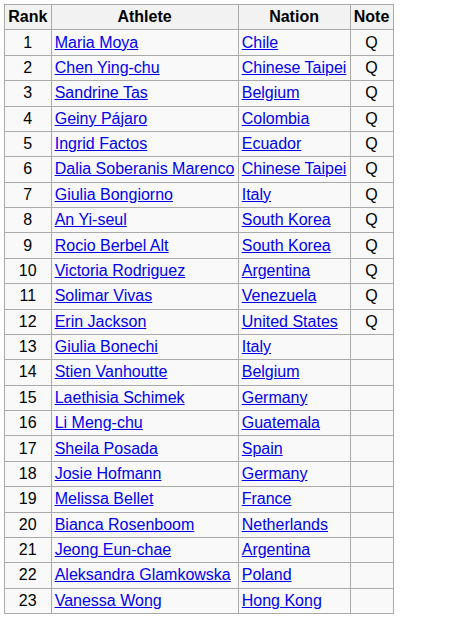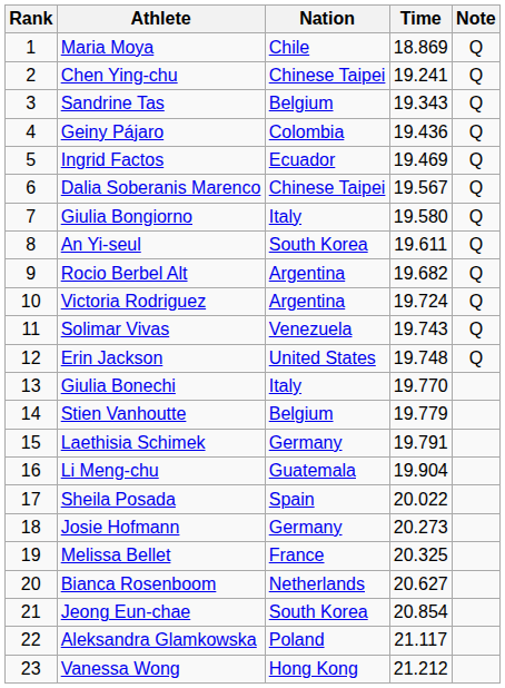+ column: Time | 18.869 | 19.241 | 19.343 | 19.436 | 19.469 | 19.567 | 19.580 | 19.611 | 19.682 | 19.724 | 19.743 | 19.748 | 19.770 | 19.779 | 19.791 | 19.904 | 20.022 | 20.273 | 20.325 | 20.627 | 20.854 | 21.117 | 21.212
Rocio Berbel Alt | Nation: South Korea -> Argentina
Jeong Eun-chae | Nation: Argentina -> South Korea
